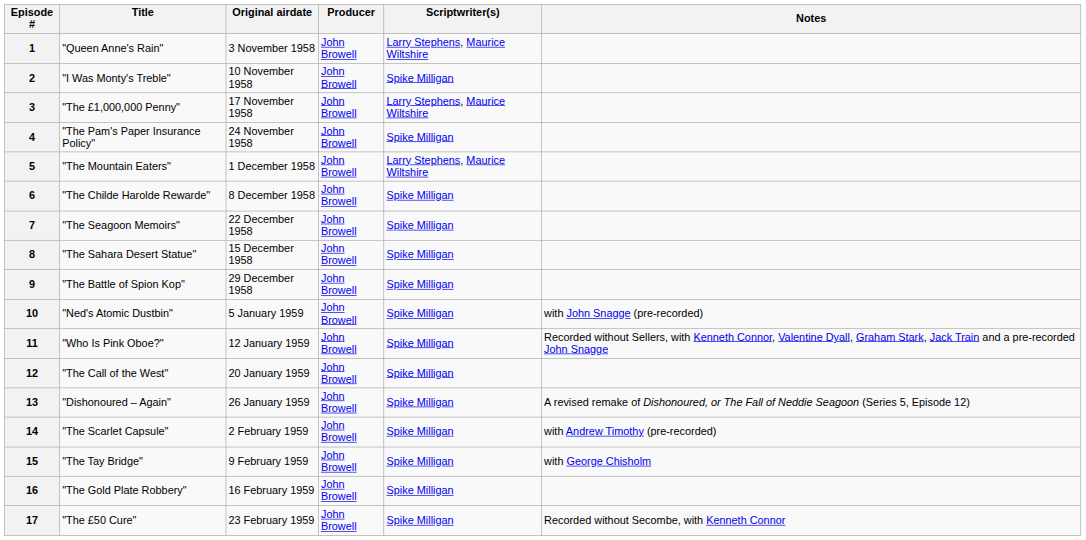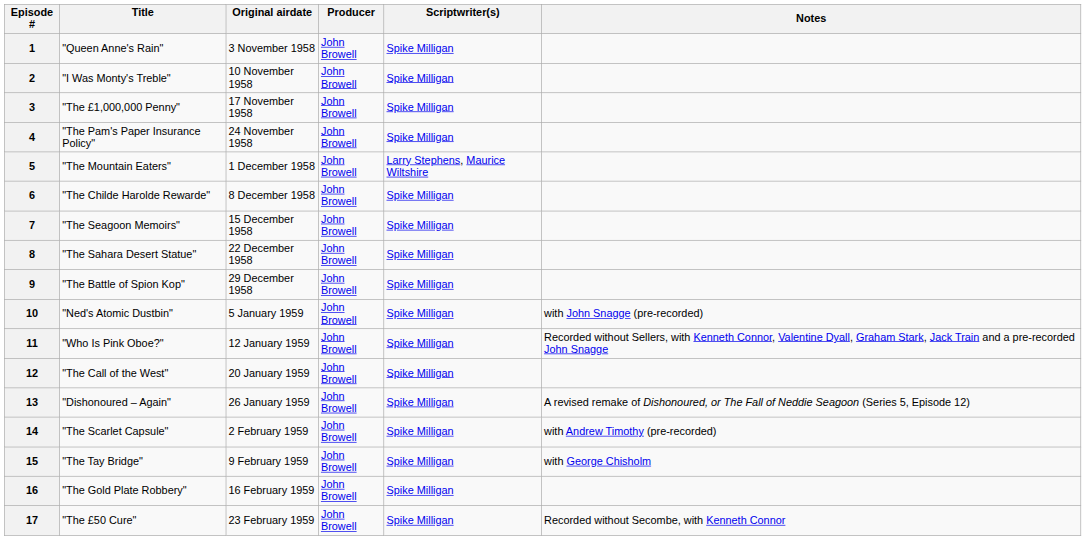1 | Scriptwriter(s): Larry Stephens, Maurice Wiltshire -> Spike Milligan
3 | Scriptwriter(s): Larry Stephens, Maurice Wiltshire -> Spike Milligan
7 | Original airdate: 22 December 1958 -> 15 December 1958
8 | Original airdate: 15 December 1958 -> 22 December 1958
